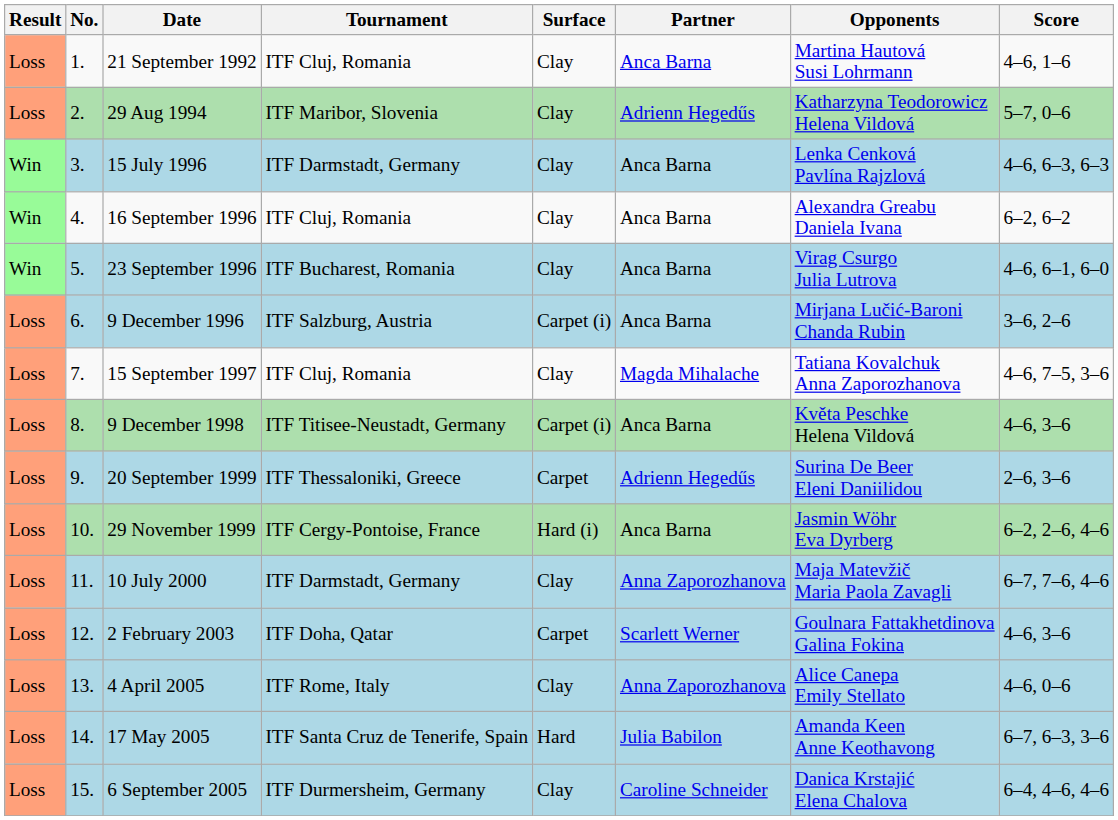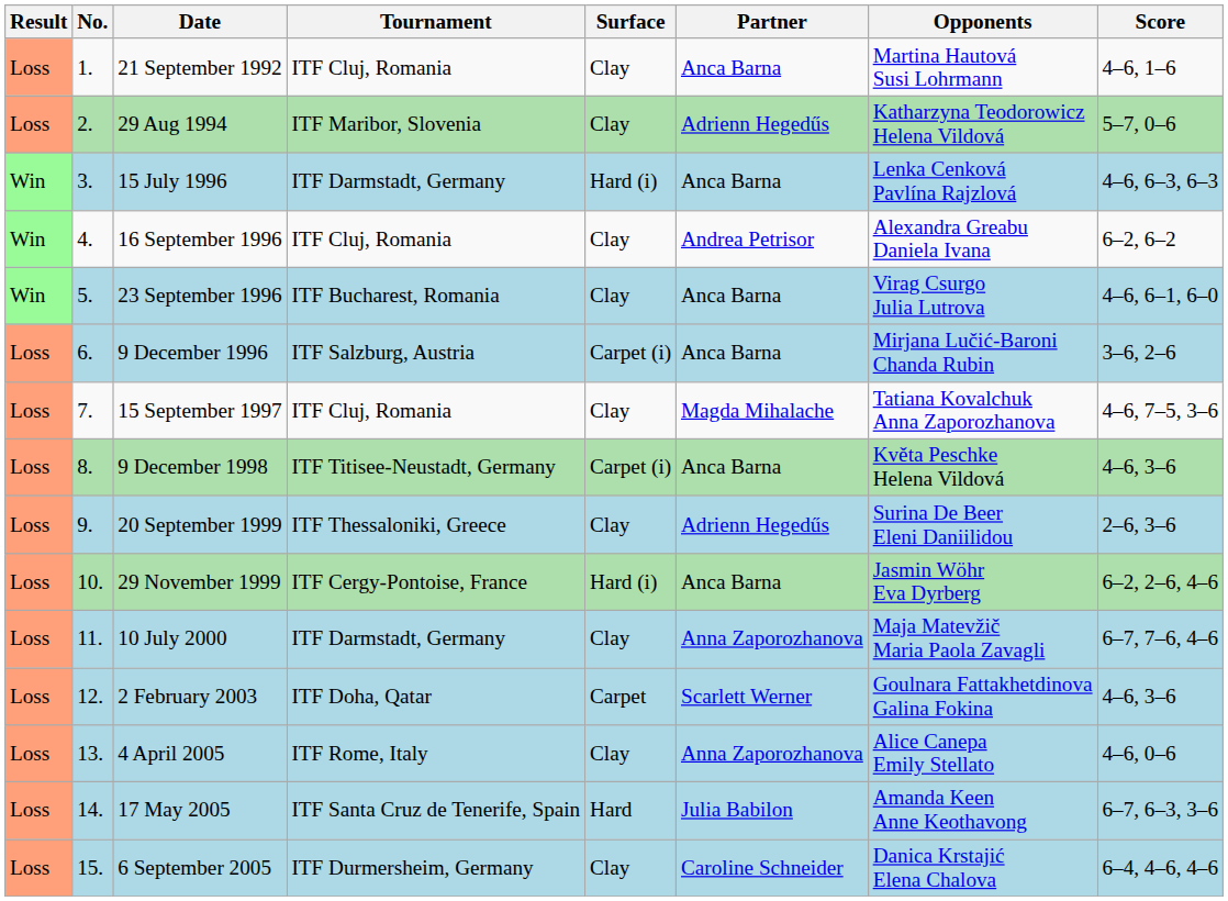15 July 1996 | Surface: Clay -> Hard (i)
16 September 1996 | Partner: Anca Barna -> Andrea Petrisor
20 September 1999 | Surface: Carpet -> Clay
